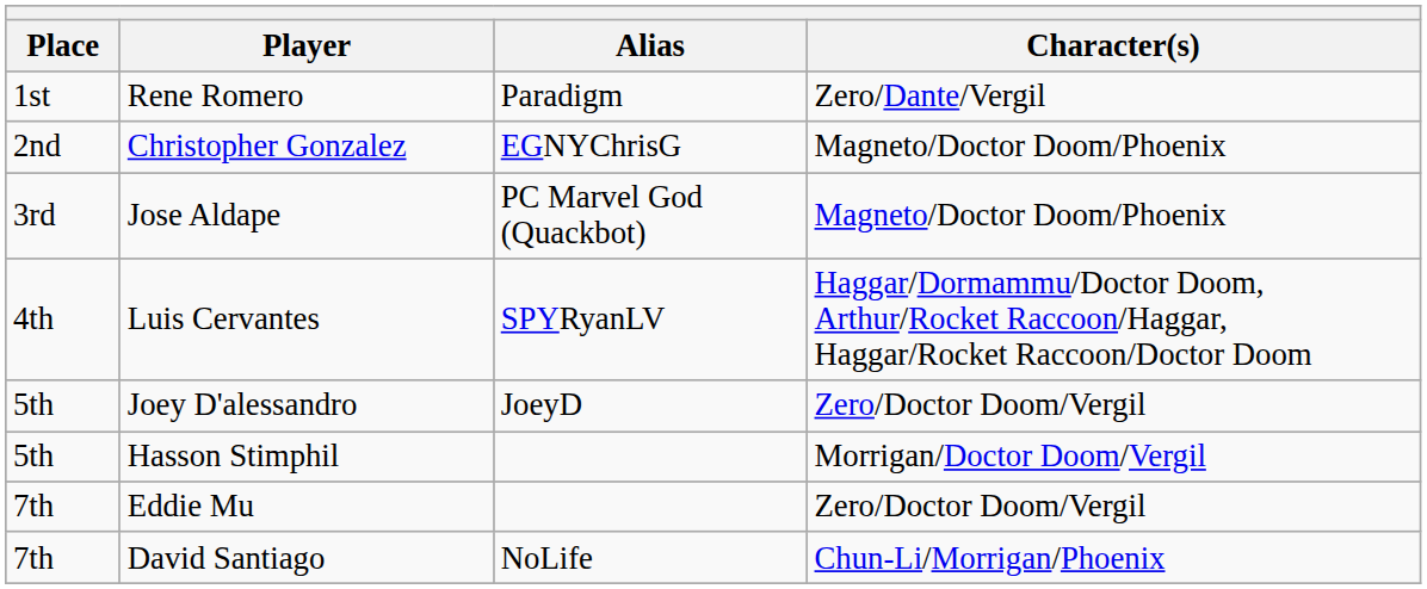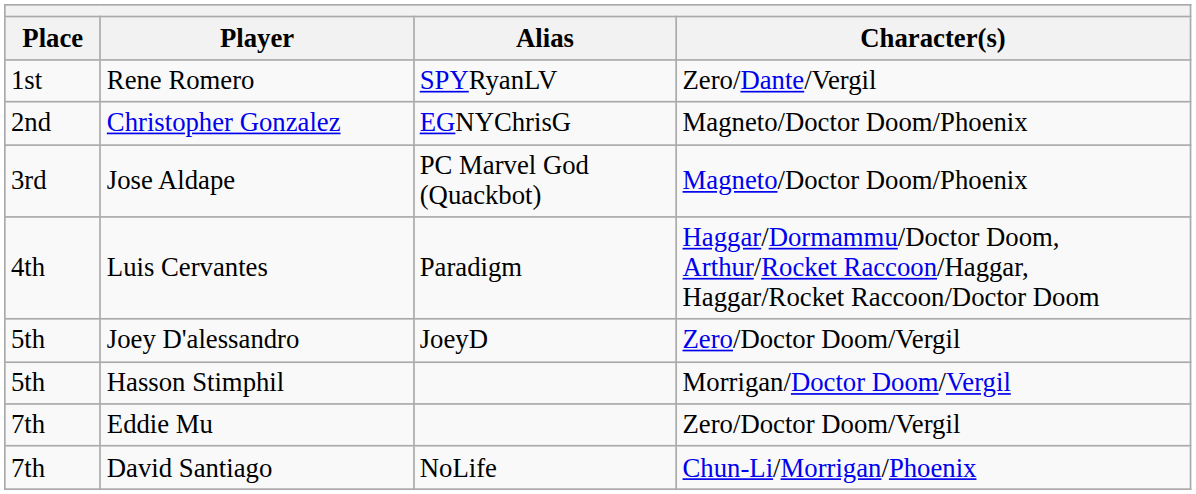Rene Romero | Alias: Paradigm -> SPYRyanLV
Luis Cervantes | Alias: SPYRyanLV -> Paradigm
